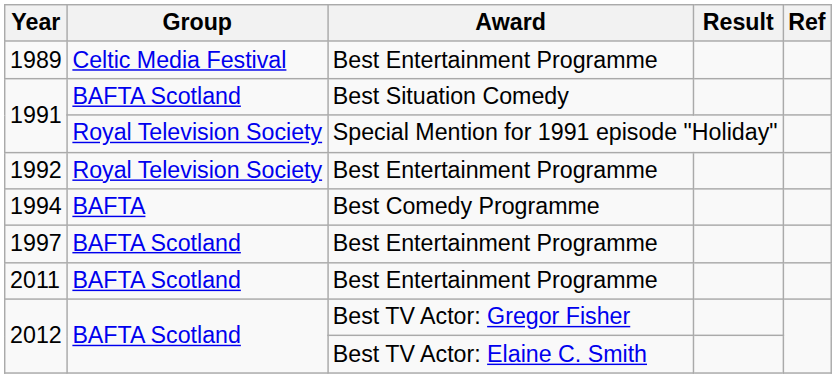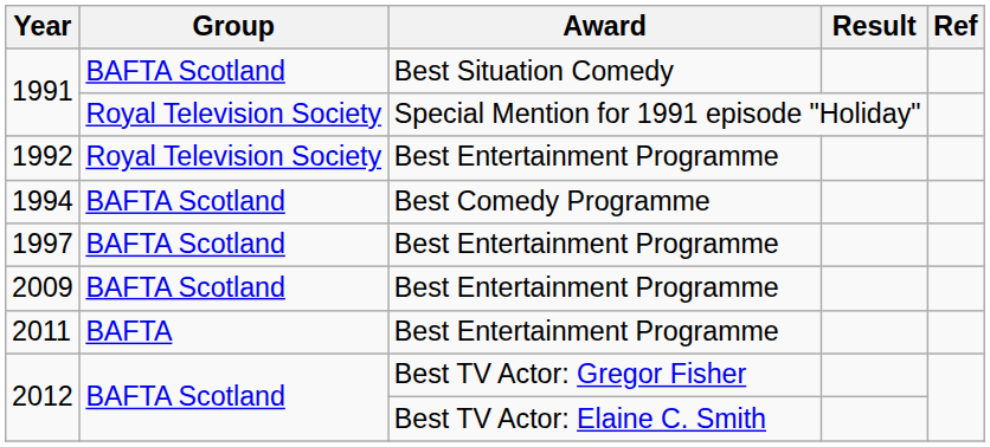- row: 1989 | Celtic Media Festival | Best Entertainment Programme
1994 | Group: BAFTA -> BAFTA Scotland
+ row: 2009 | BAFTA Scotland | Best Entertainment Programme
2011 | Group: BAFTA Scotland -> BAFTA
